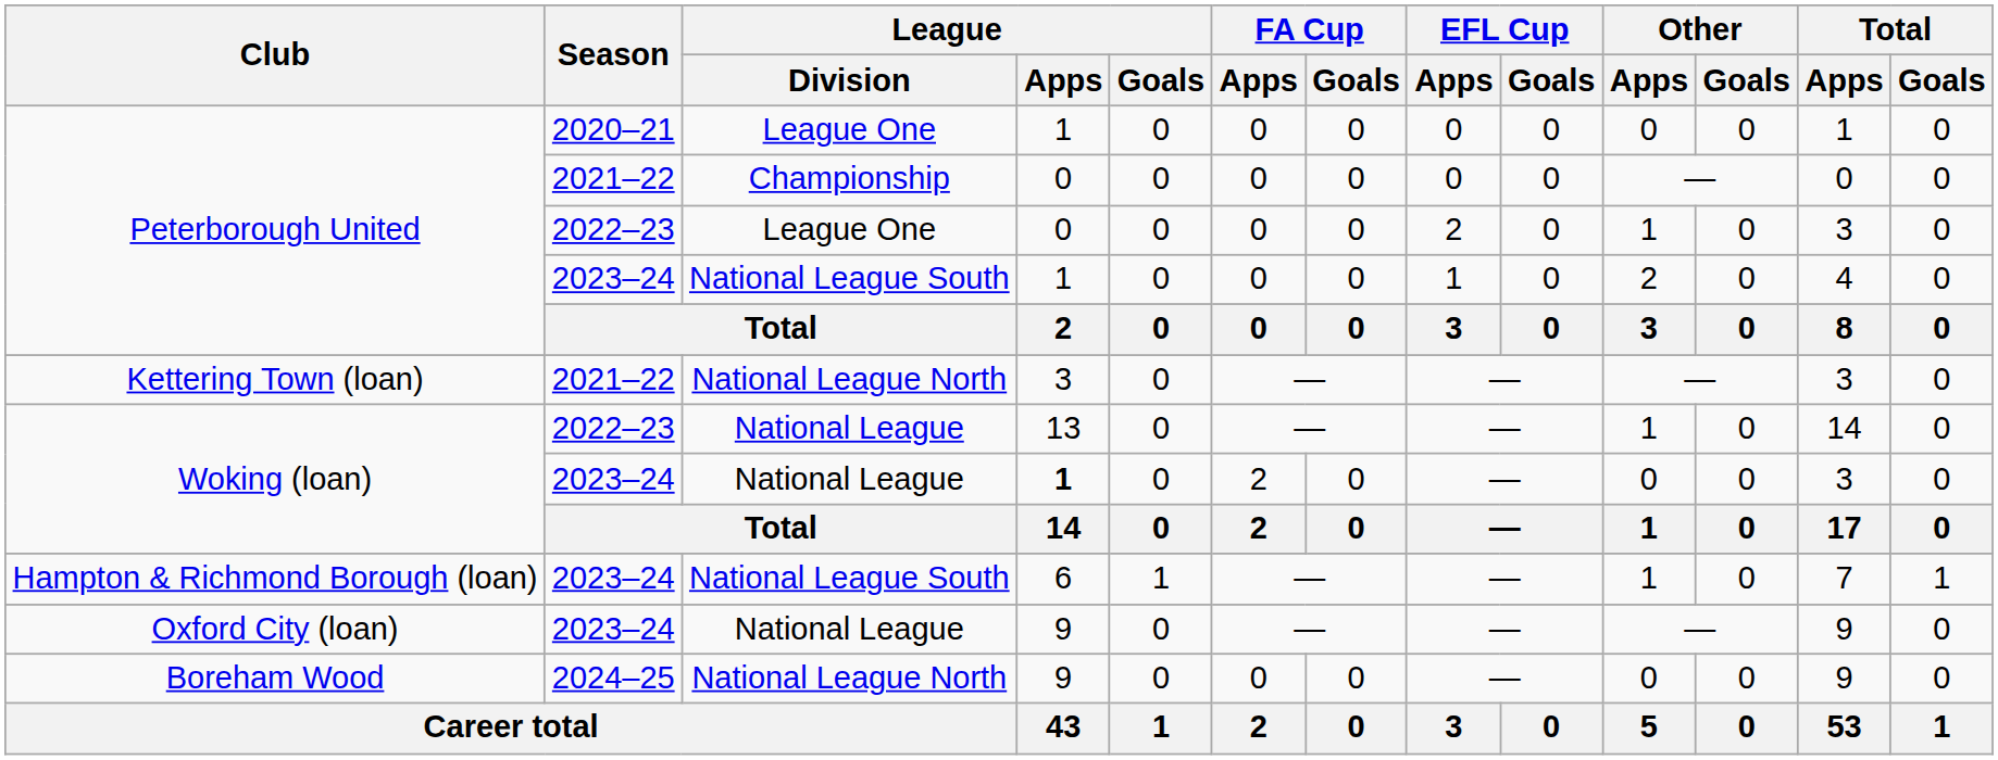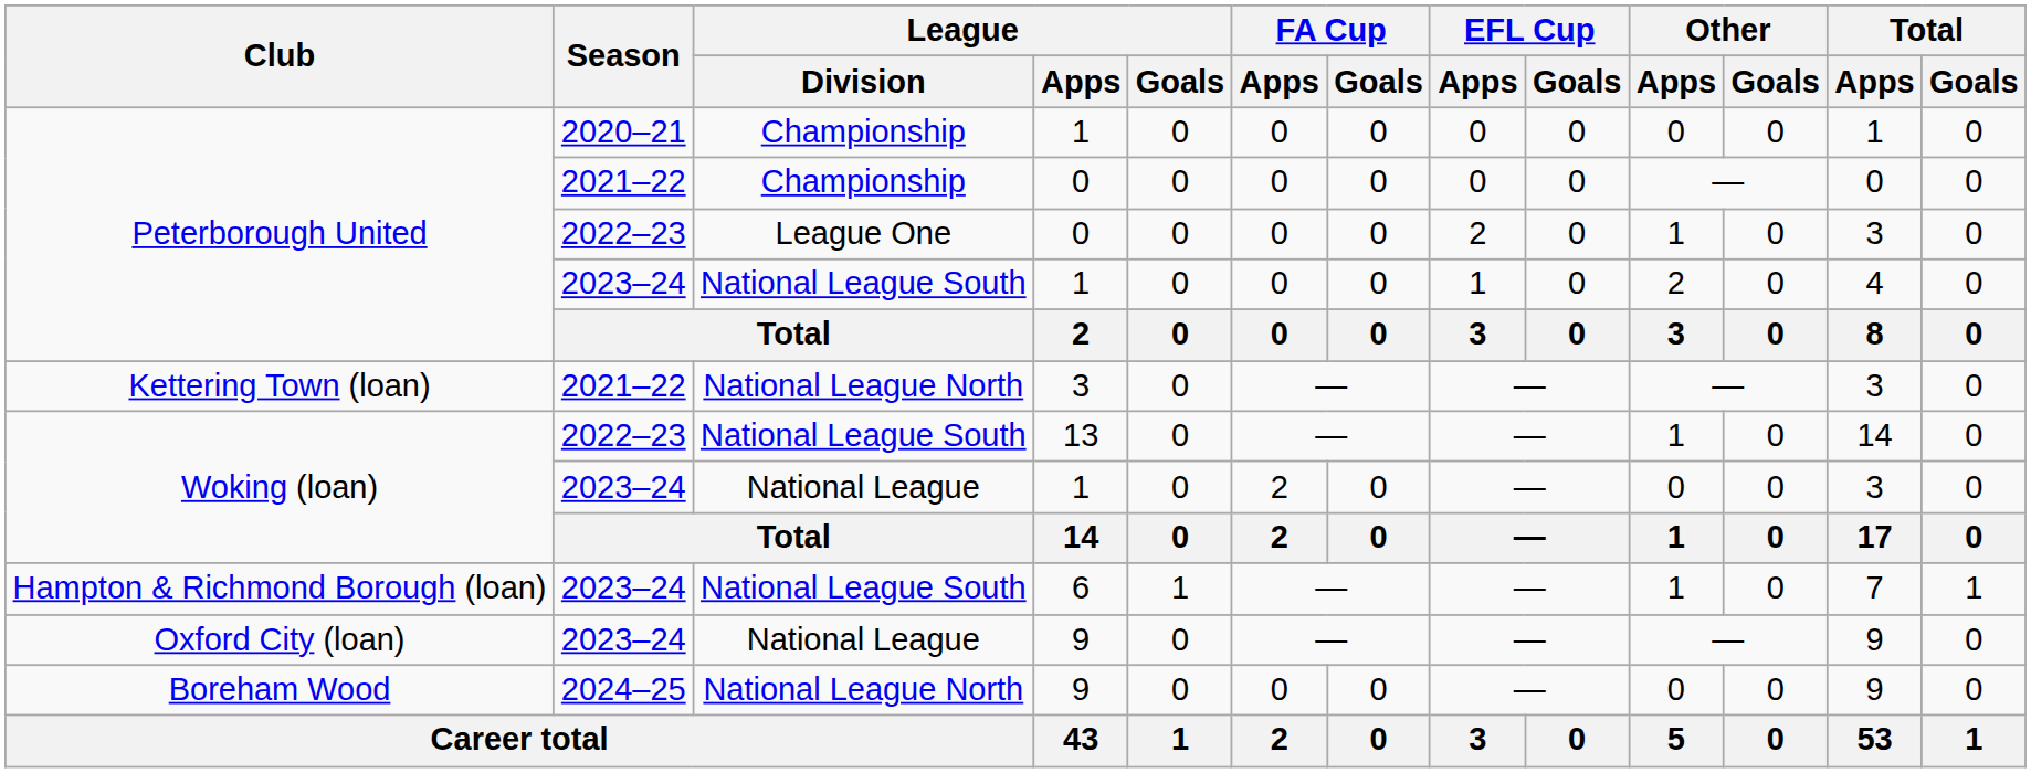Peterborough United / 2020–21 | League / Division: League One -> Championship
Woking (loan) / 2022–23 | League / Division: National League -> National League South
Woking (loan) / 2023–24 | League / Apps: bold -> normal
